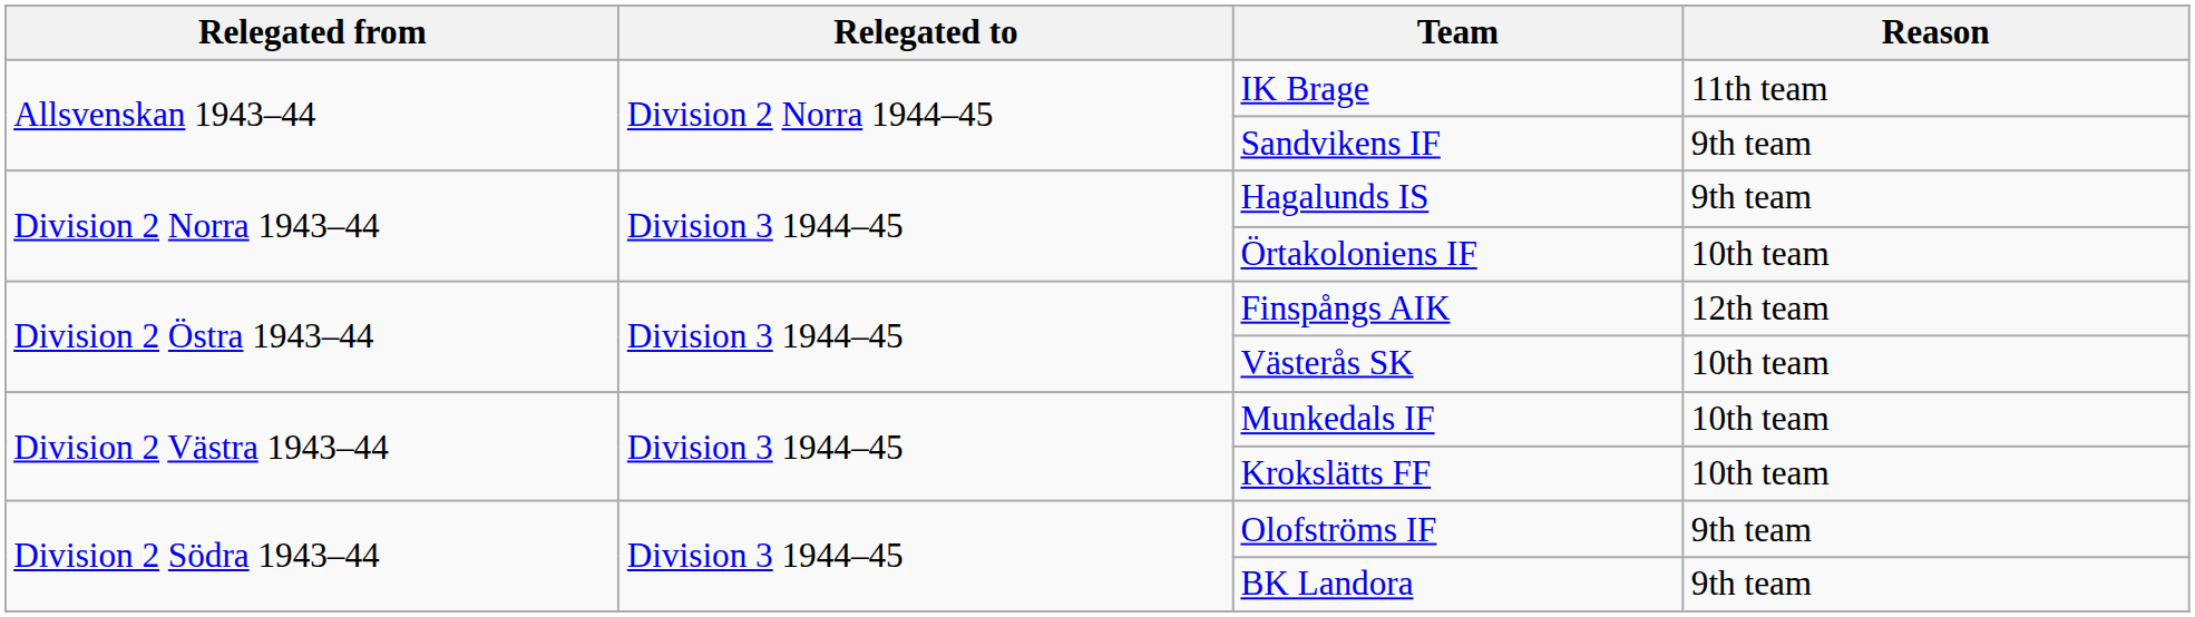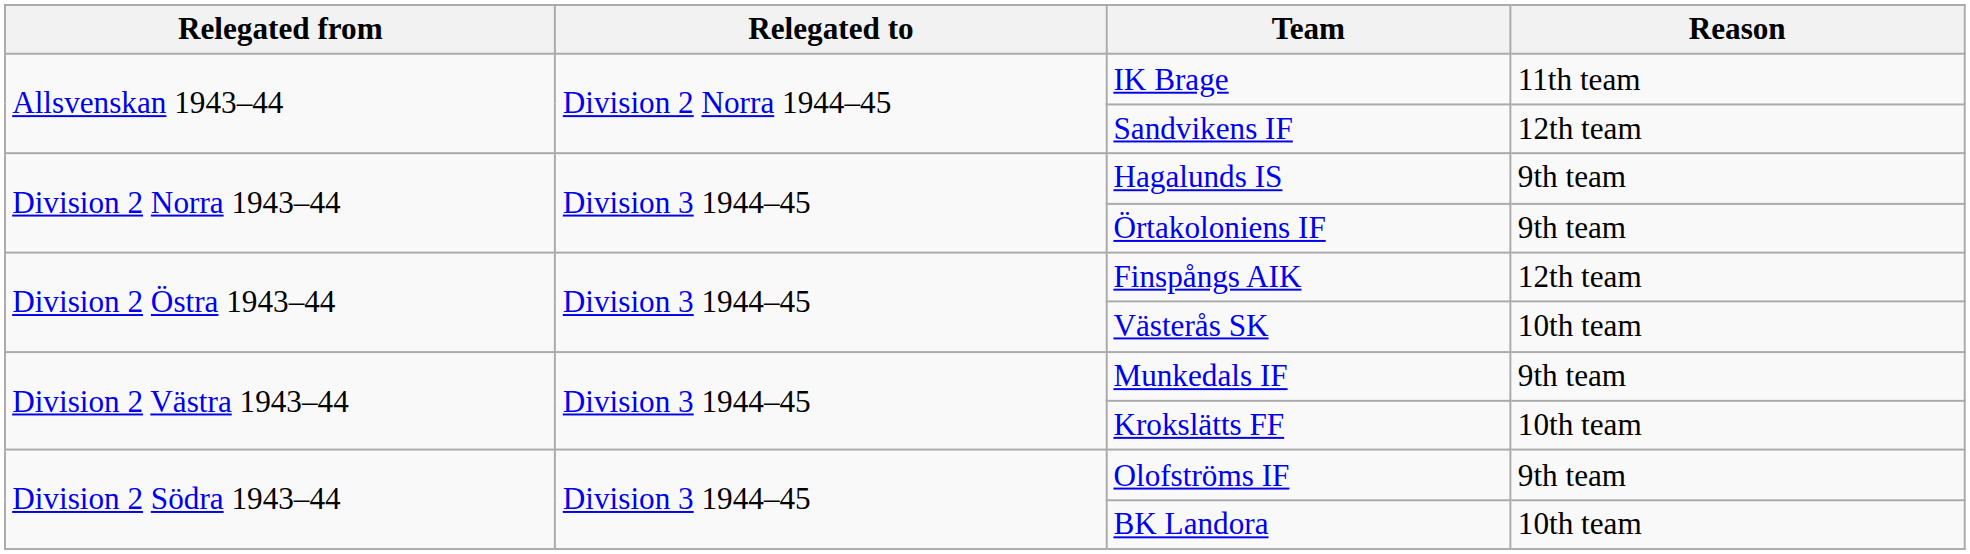Sandvikens IF | Reason: 9th team -> 12th team
Örtakoloniens IF | Reason: 10th team -> 9th team
Munkedals IF | Reason: 10th team -> 9th team
BK Landora | Reason: 9th team -> 10th team
